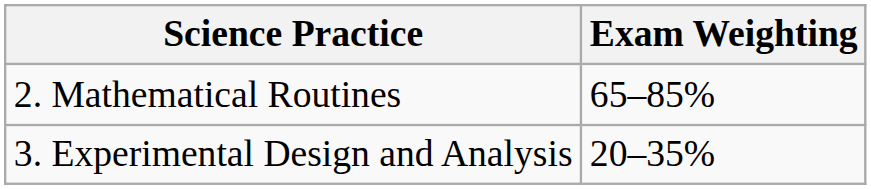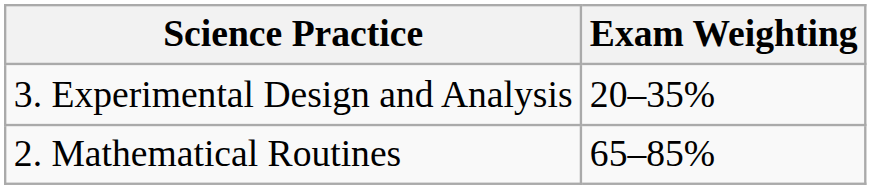rows swapped: 2. Mathematical Routines <-> 3. Experimental Design and Analysis
